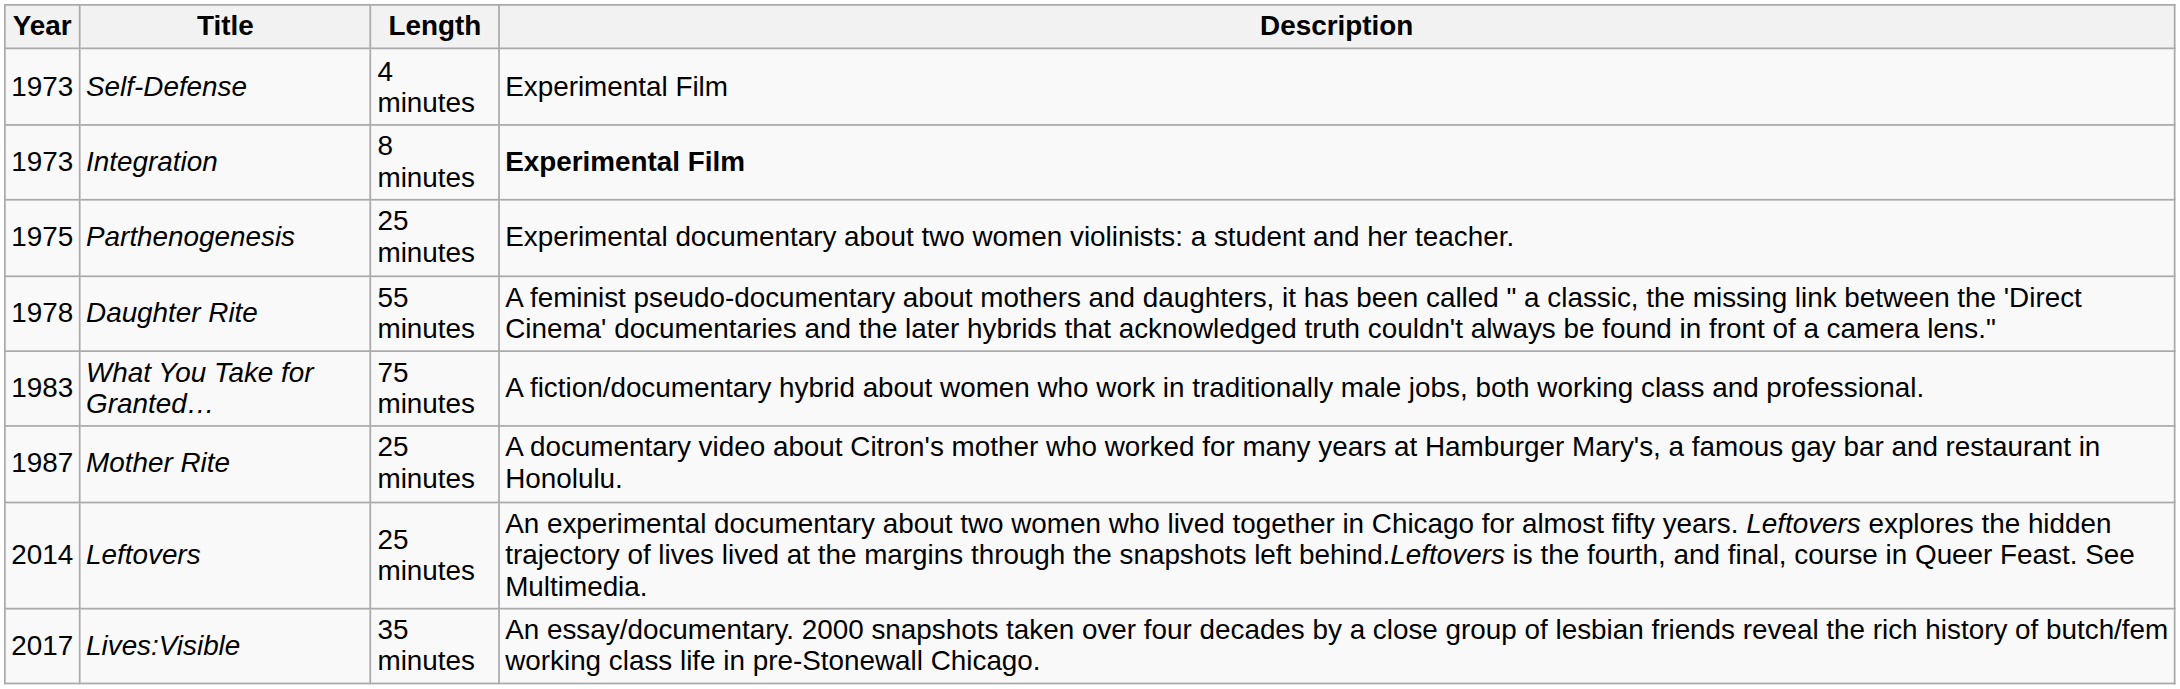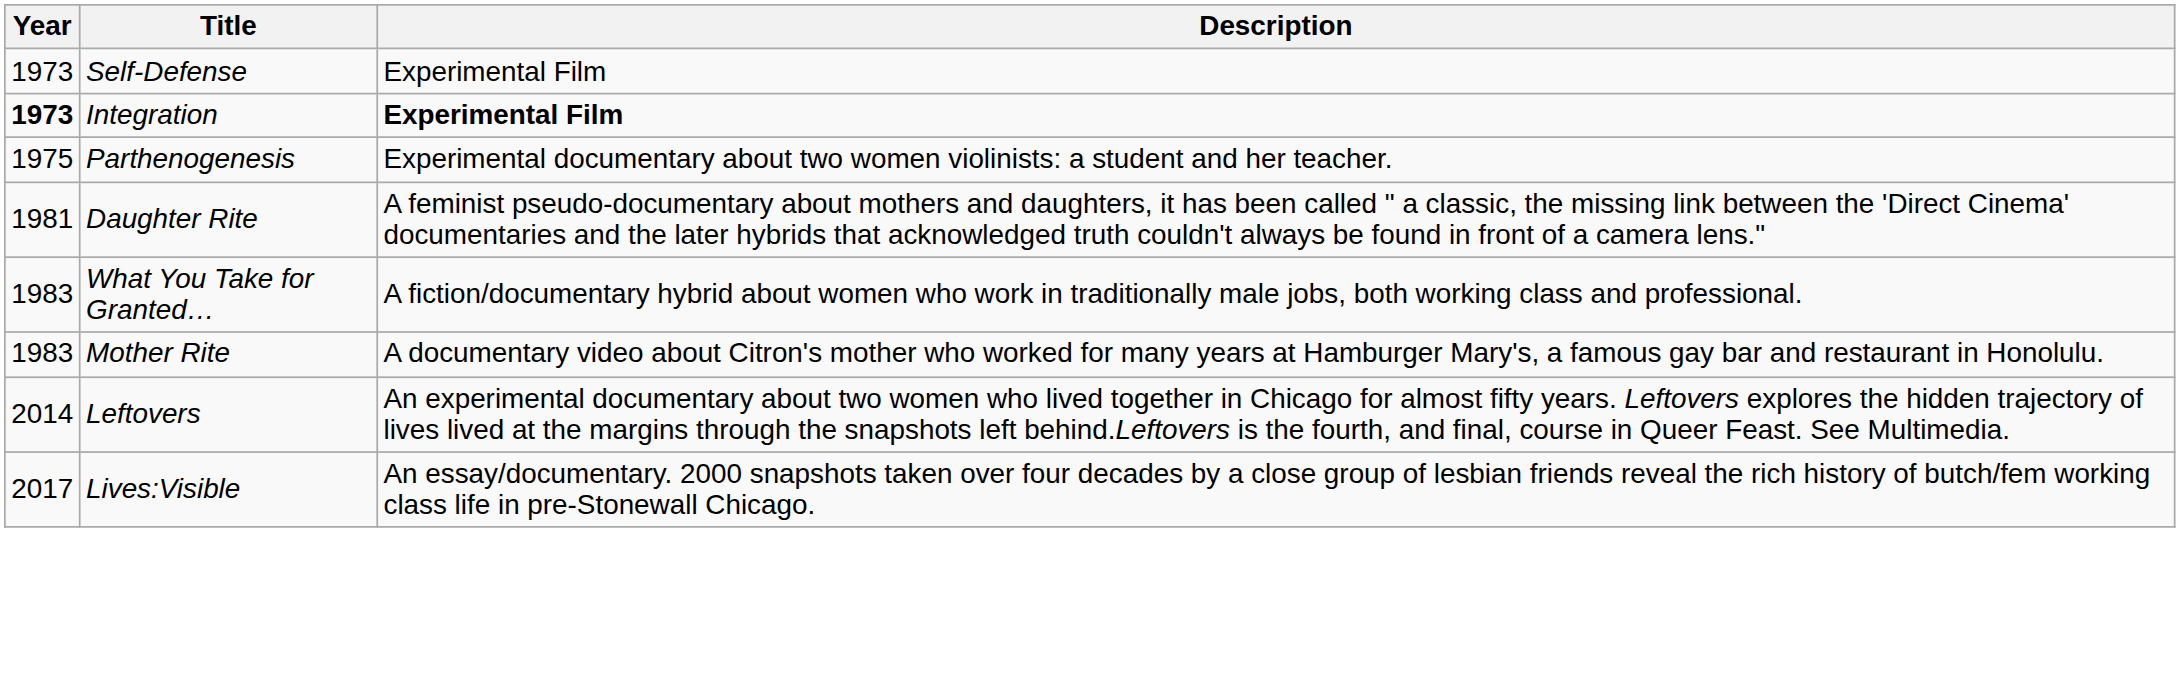- column: Length | 4 minutes | 8 minutes | 25 minutes | 55 minutes | 75 minutes | 25 minutes | 25 minutes | 35 minutes
Integration | Year: normal -> bold
Daughter Rite | Year: 1978 -> 1981
Mother Rite | Year: 1987 -> 1983
